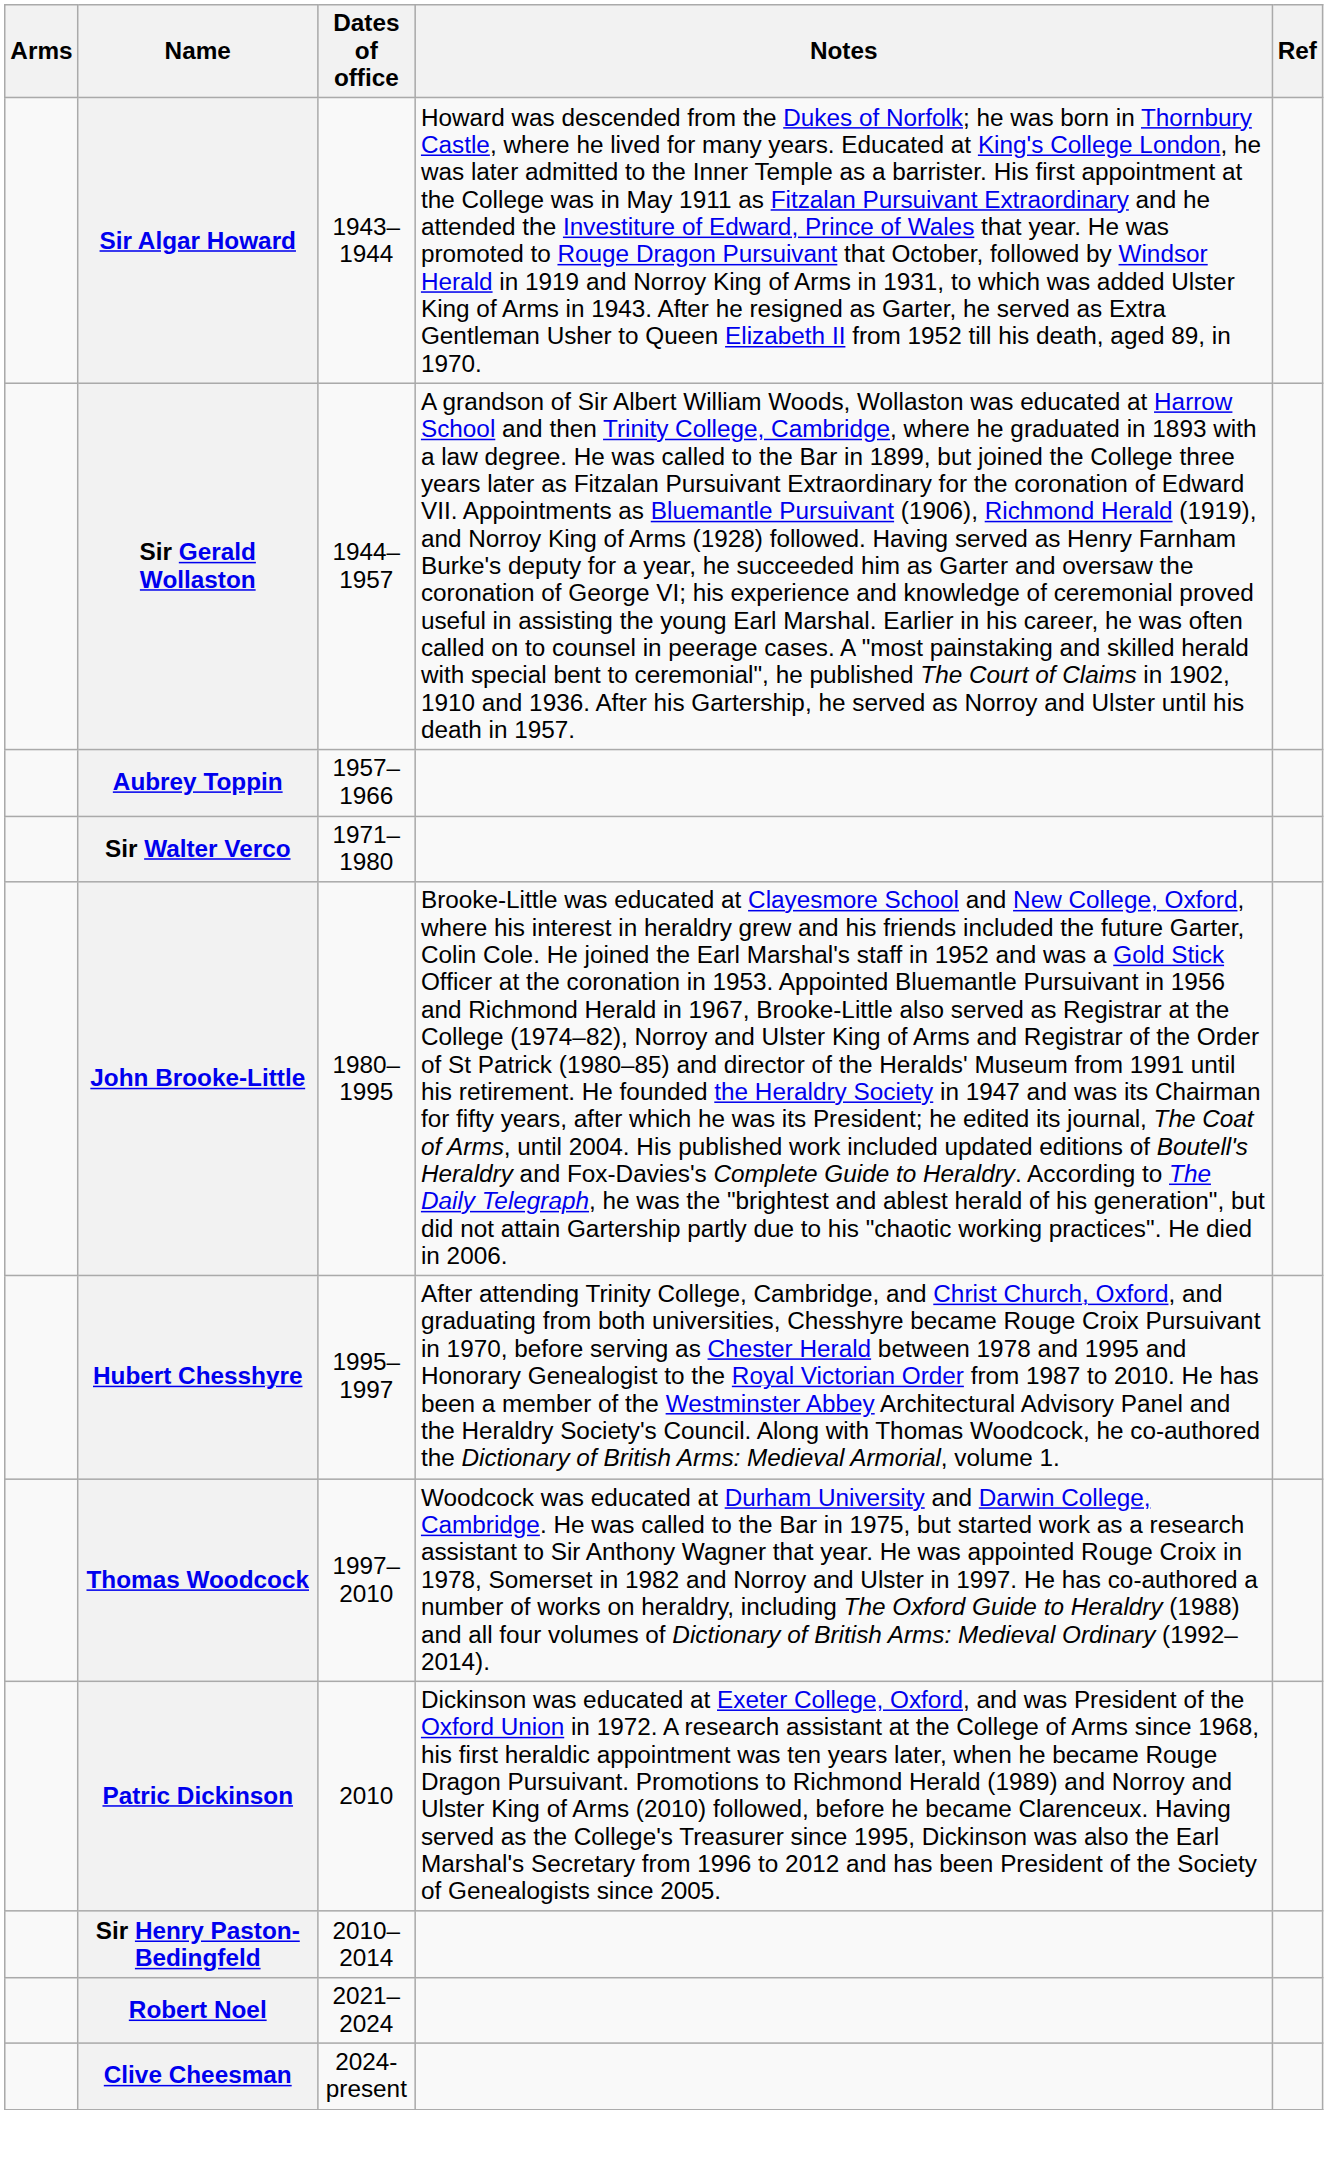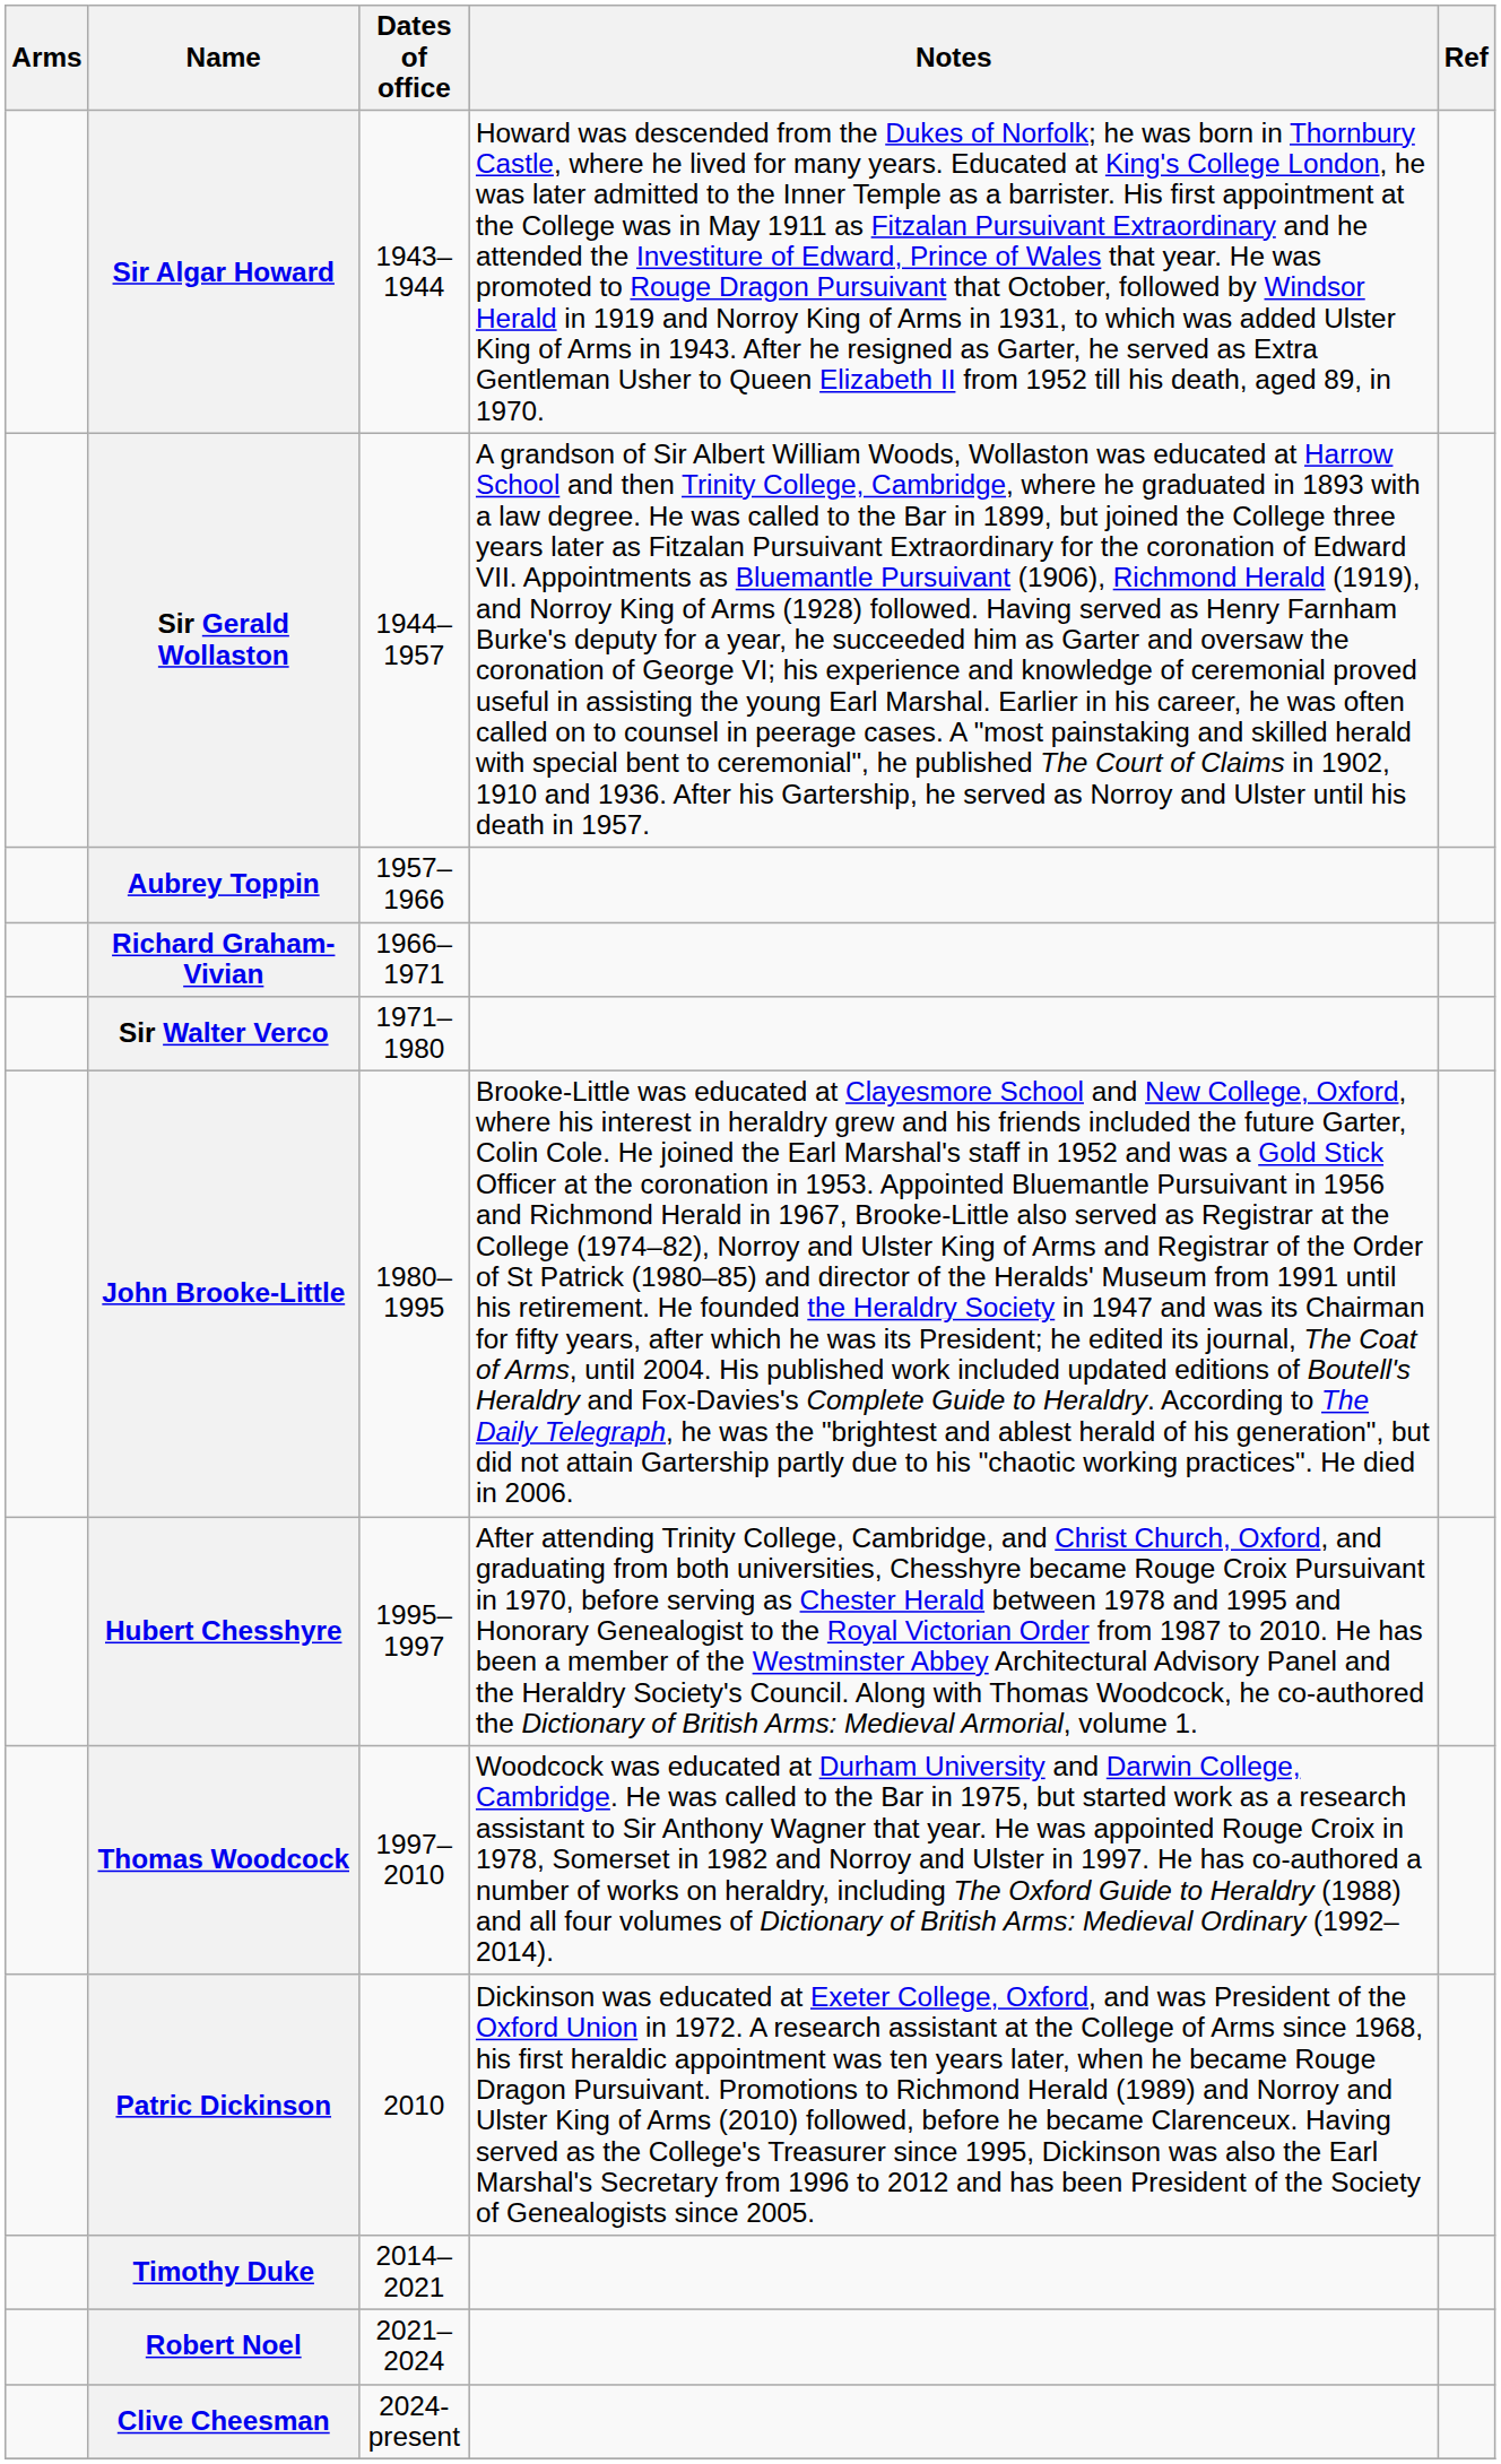+ row: Richard Graham-Vivian | 1966–1971
- row: Sir Henry Paston-Bedingfeld | 2010–2014
+ row: Timothy Duke | 2014–2021
